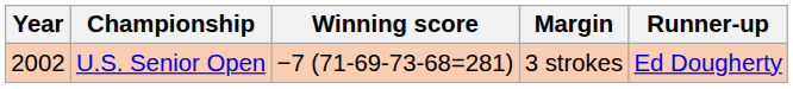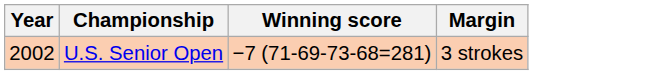- column: Runner-up | Ed Dougherty
